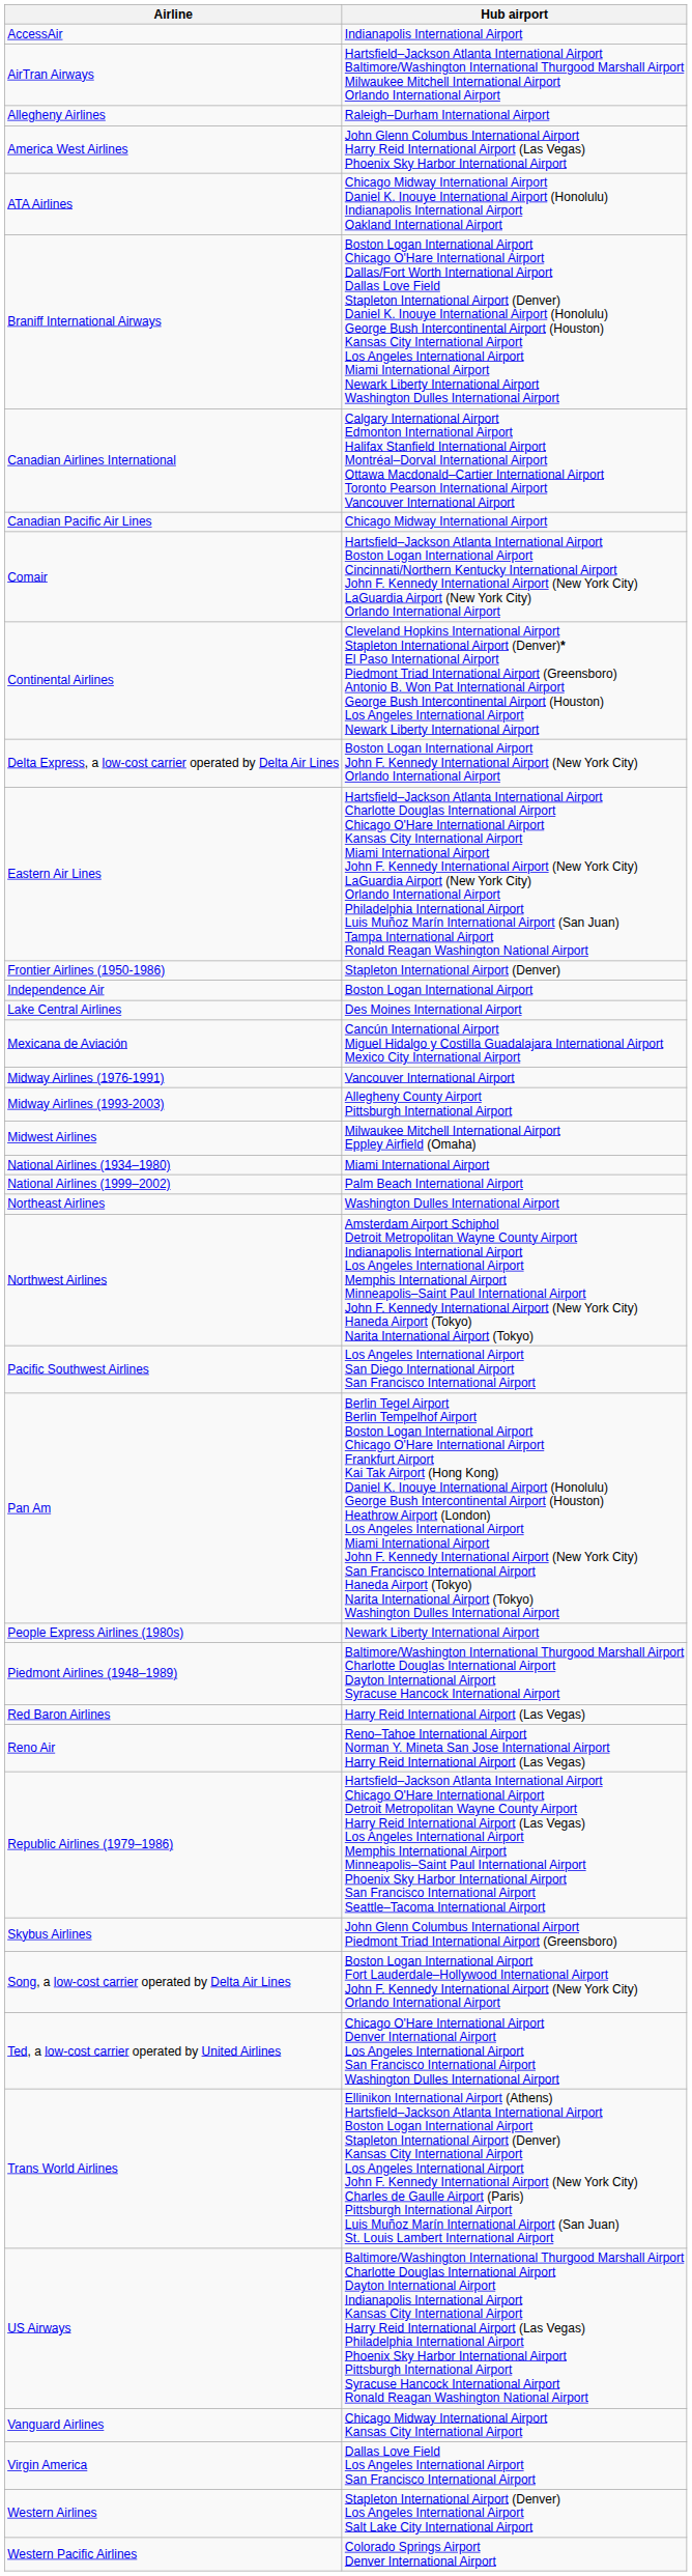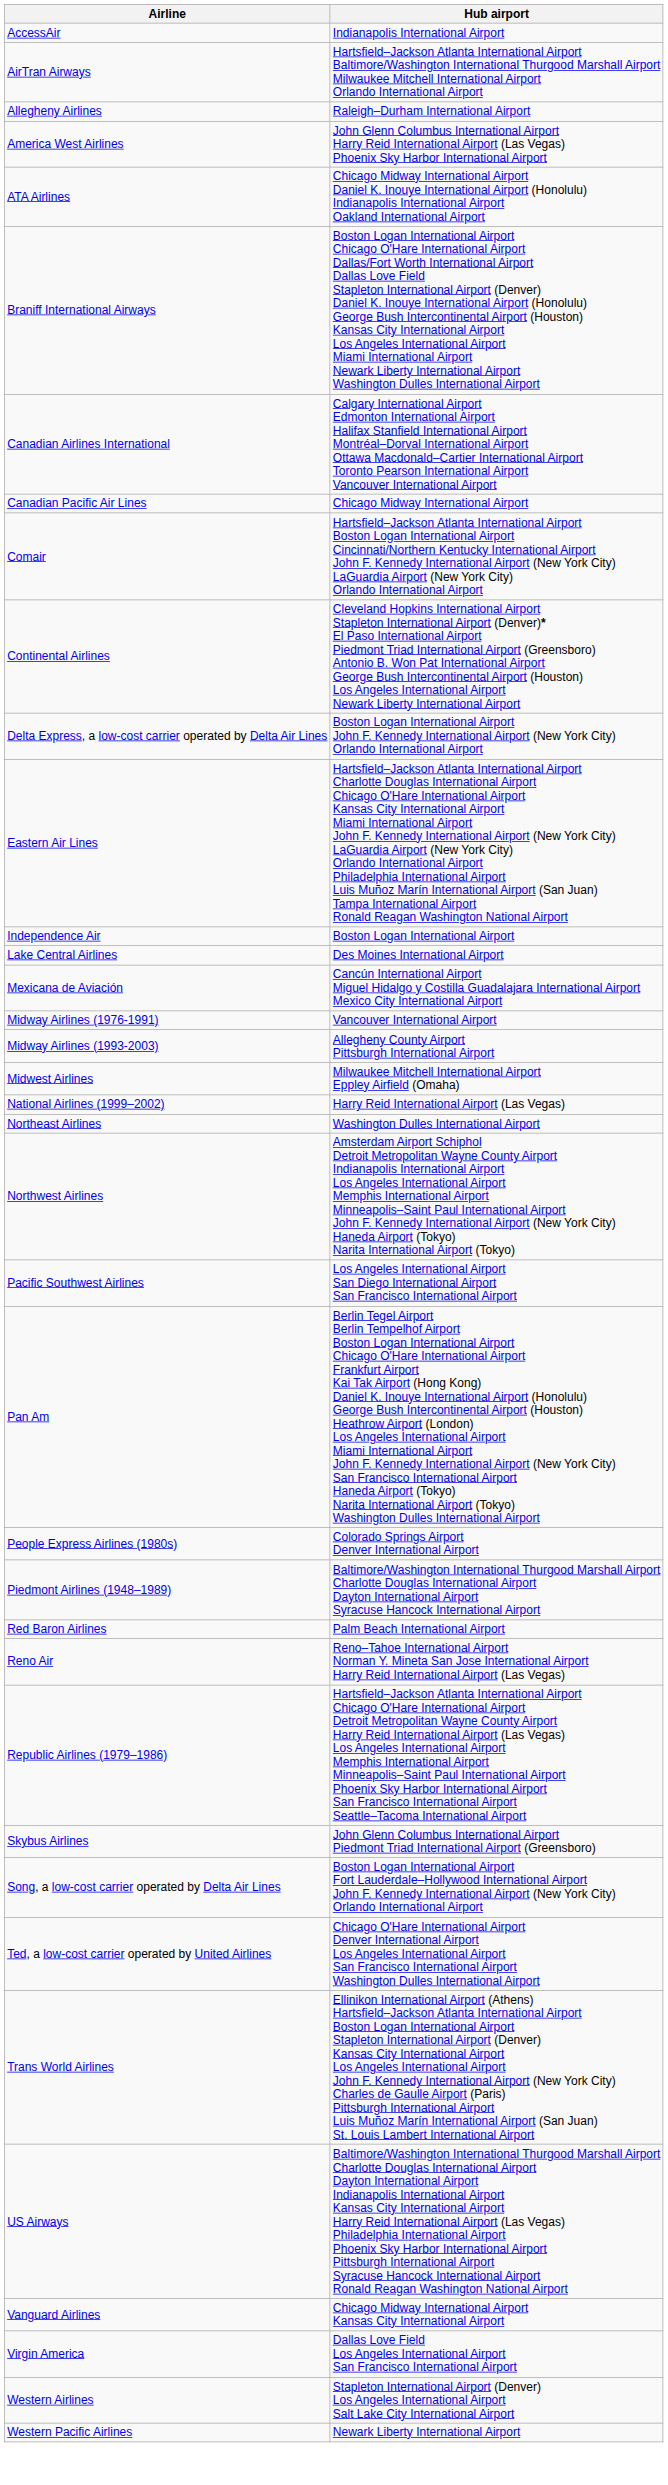- row: Frontier Airlines (1950-1986) | Stapleton International Airport (Denver)
- row: National Airlines (1934–1980) | Miami International Airport
National Airlines (1999–2002) | Hub airport: Palm Beach International Airport -> Harry Reid International Airport (Las Vegas)
People Express Airlines (1980s) | Hub airport: Newark Liberty International Airport -> Colorado Springs Airport Denver International Airport
Red Baron Airlines | Hub airport: Harry Reid International Airport (Las Vegas) -> Palm Beach International Airport
Western Pacific Airlines | Hub airport: Colorado Springs Airport Denver International Airport -> Newark Liberty International Airport
